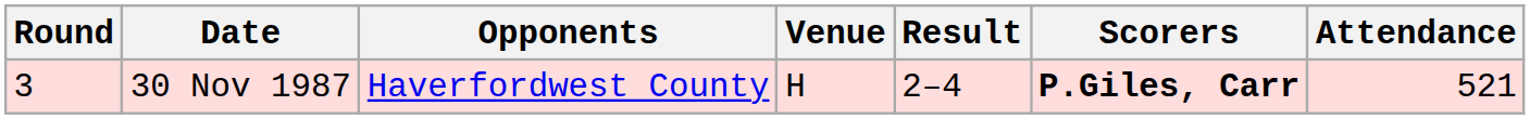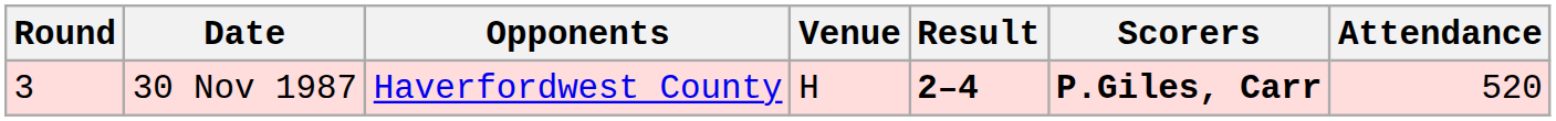30 Nov 1987 | Result: normal -> bold
30 Nov 1987 | Attendance: 521 -> 520
